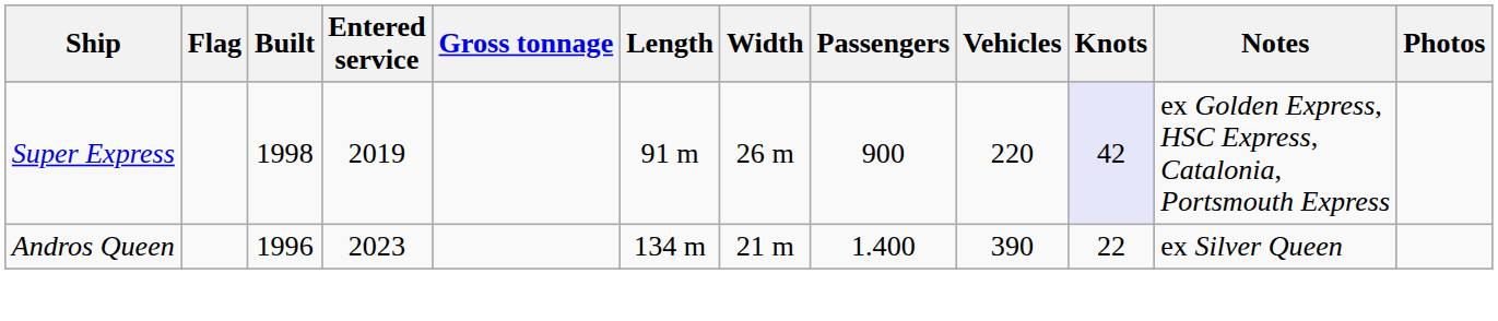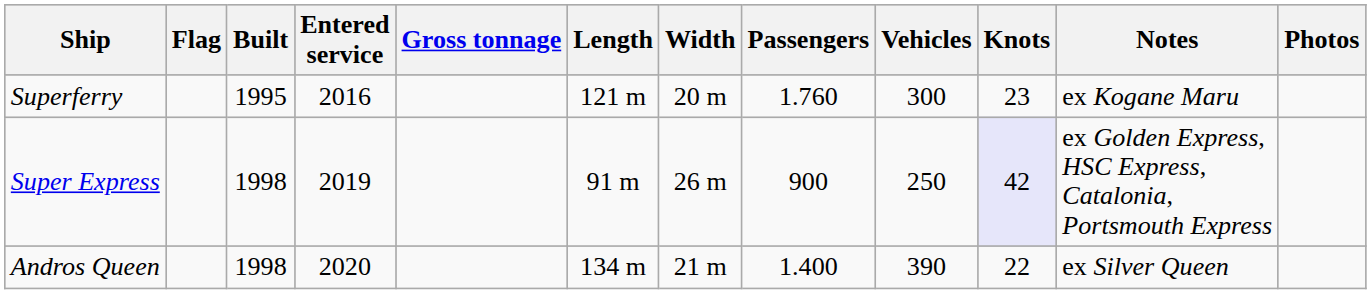+ row: Superferry | 1995 | 2016 | 121 m | 20 m | 1.760 | 300 | 23 | ex Kogane Maru
Super Express | Vehicles: 220 -> 250
Andros Queen | Built: 1996 -> 1998
Andros Queen | Entered service: 2023 -> 2020
